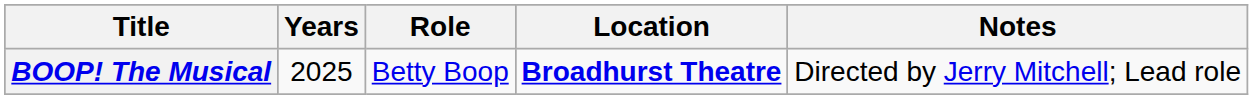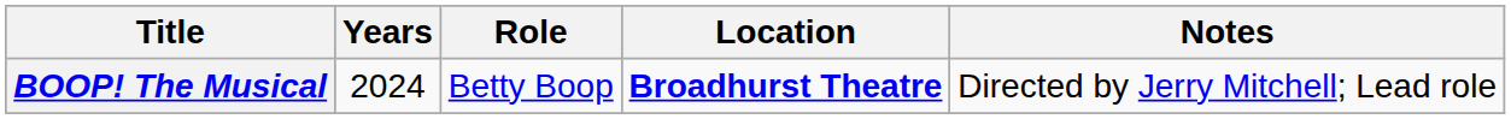BOOP! The Musical | Years: 2025 -> 2024
